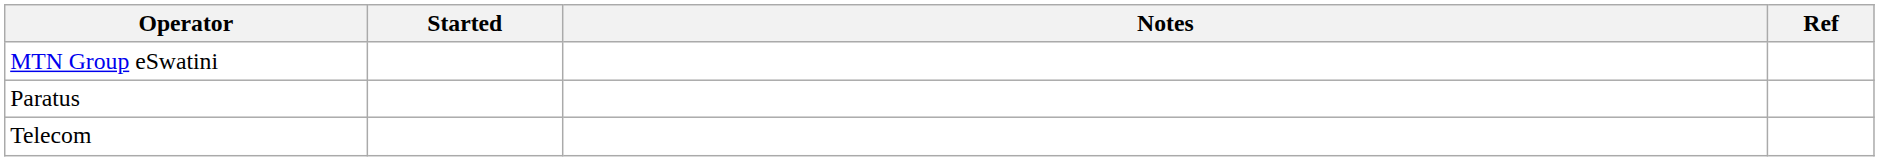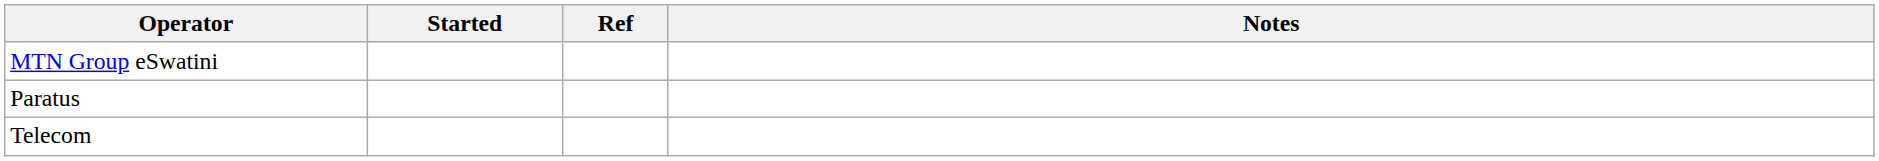columns swapped: Notes <-> Ref
